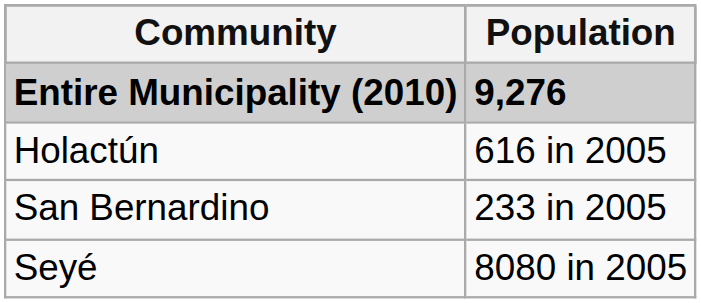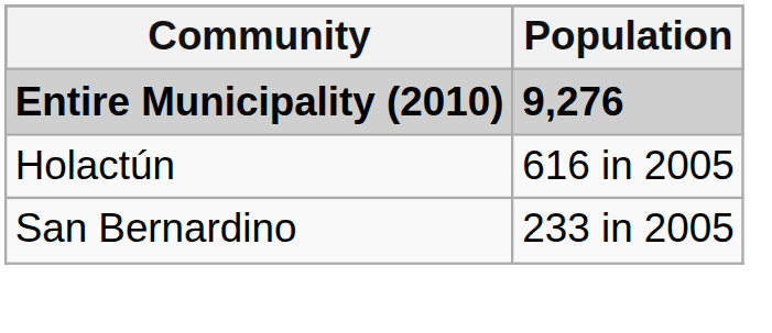- row: Seyé | 8080 in 2005
